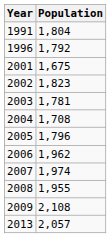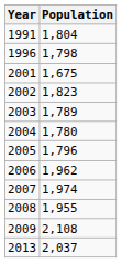1996 | Population: 1,792 -> 1,798
2003 | Population: 1,781 -> 1,789
2004 | Population: 1,708 -> 1,780
2013 | Population: 2,057 -> 2,037
